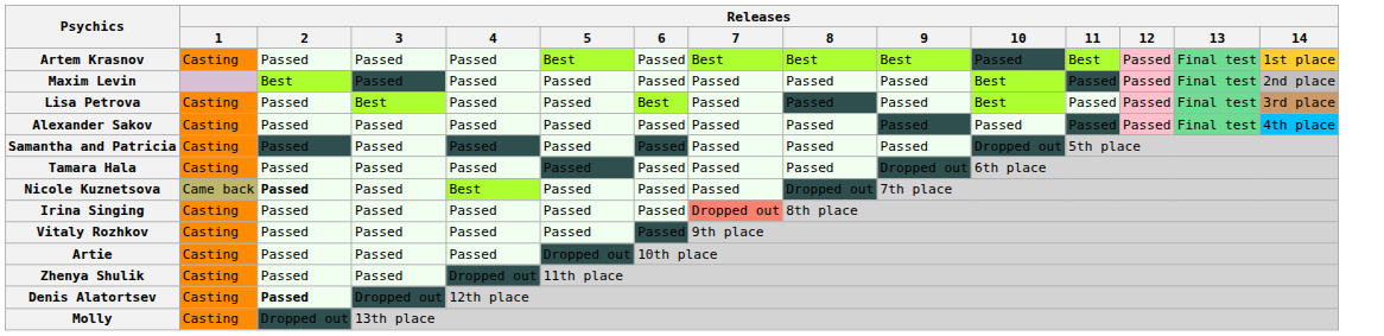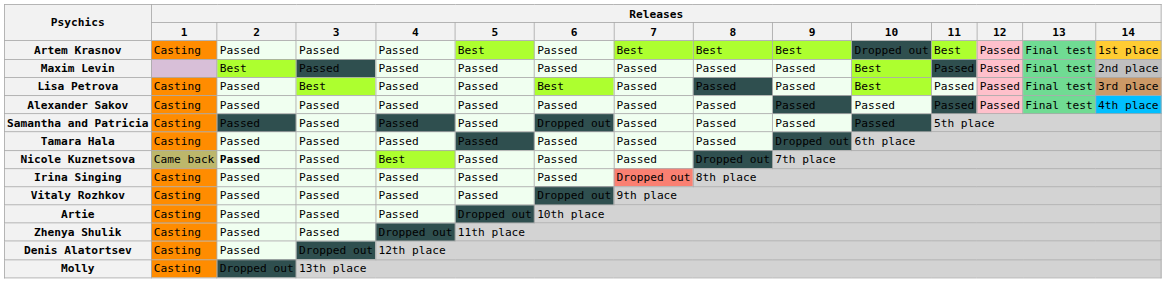Artem Krasnov | Releases / 10: Passed -> Dropped out
Samantha and Patricia | Releases / 6: Passed -> Dropped out
Samantha and Patricia | Releases / 10: Dropped out -> Passed
Vitaly Rozhkov | Releases / 6: Passed -> Dropped out
Denis Alatortsev | Releases / 2: bold -> normal
